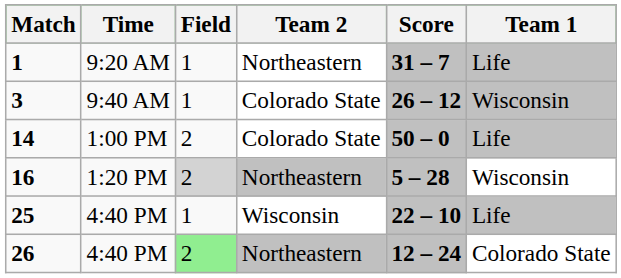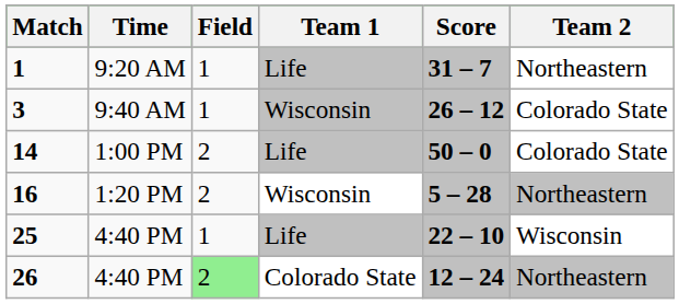columns swapped: Team 1 <-> Team 2
16 | Field: lightgrey background -> no background
